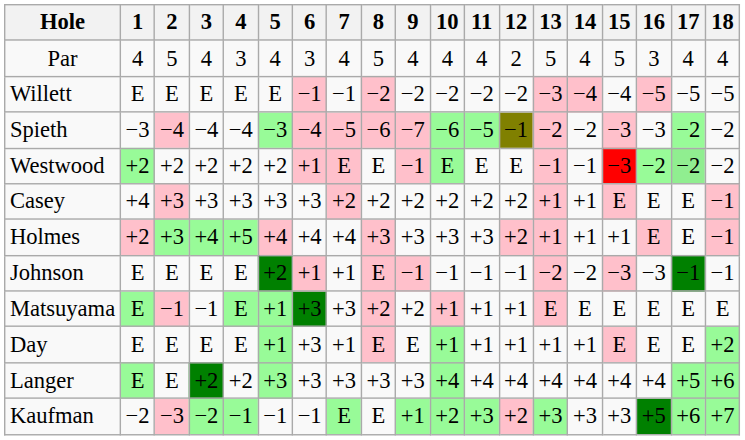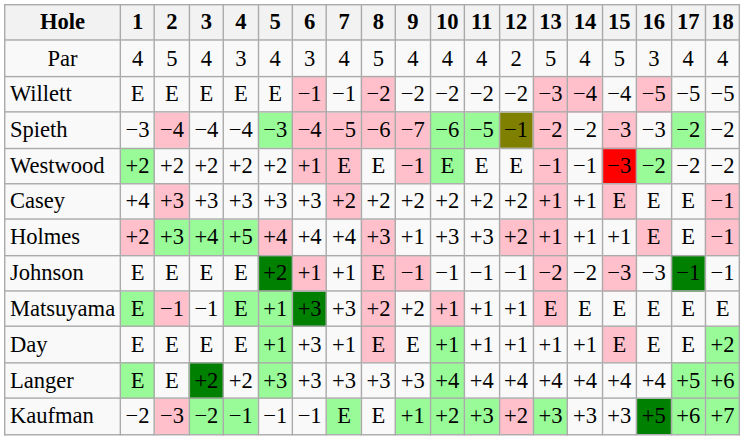Westwood | 17: lightgreen background -> no background
Holmes | 9: +3 -> +1
